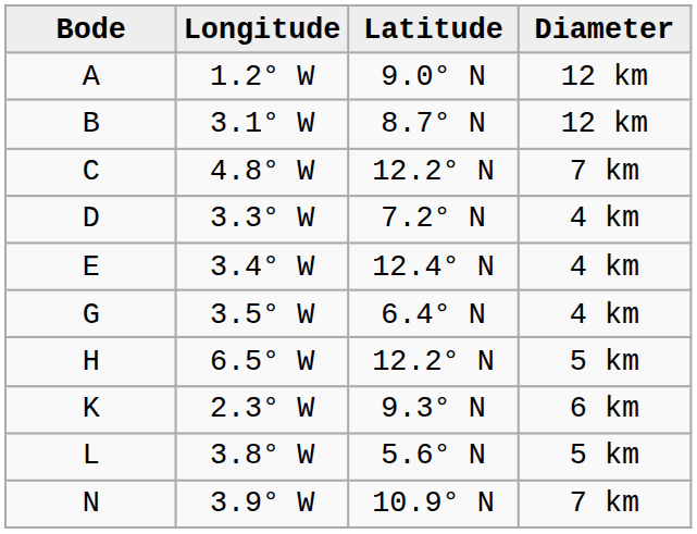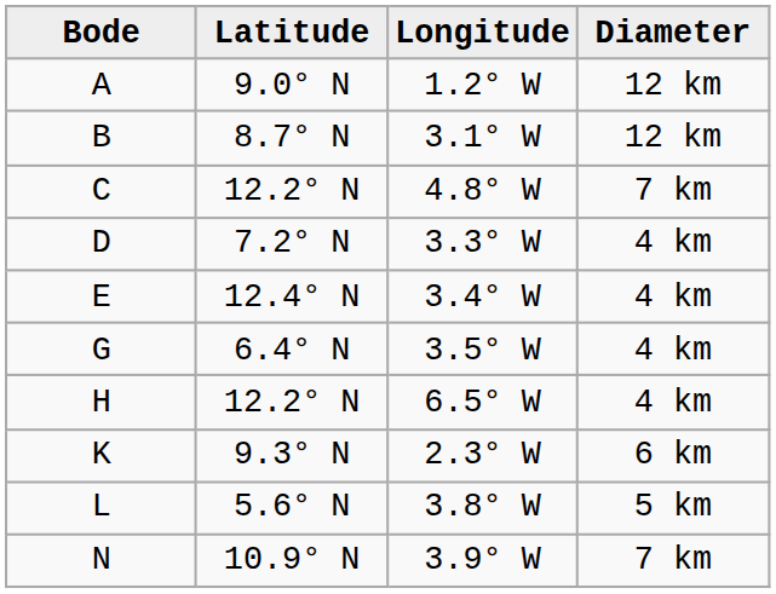columns swapped: Latitude <-> Longitude
H | Diameter: 5 km -> 4 km
